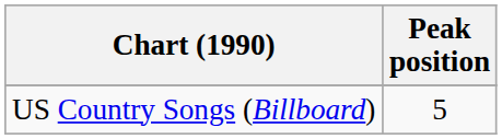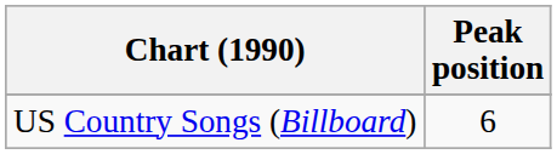US Country Songs (Billboard) | Peak position: 5 -> 6
